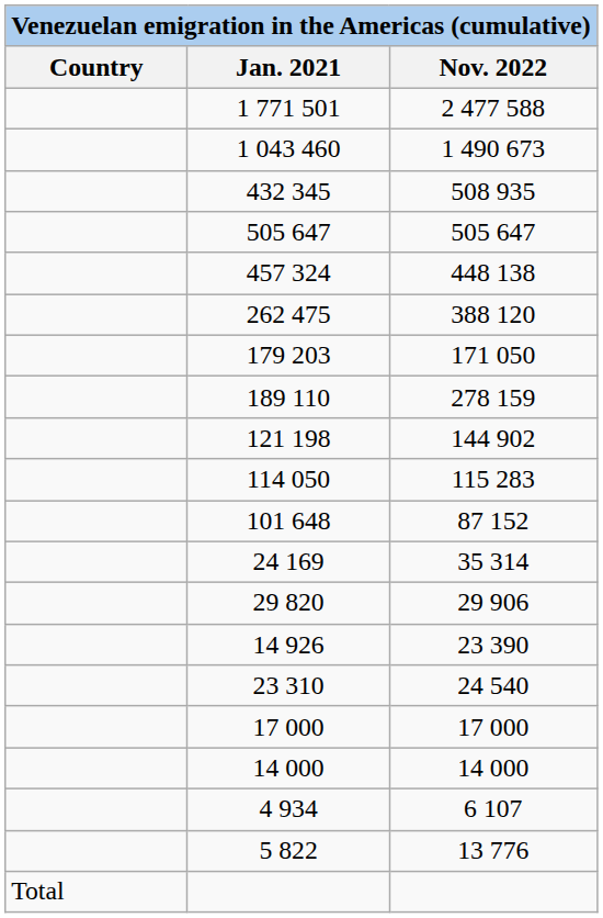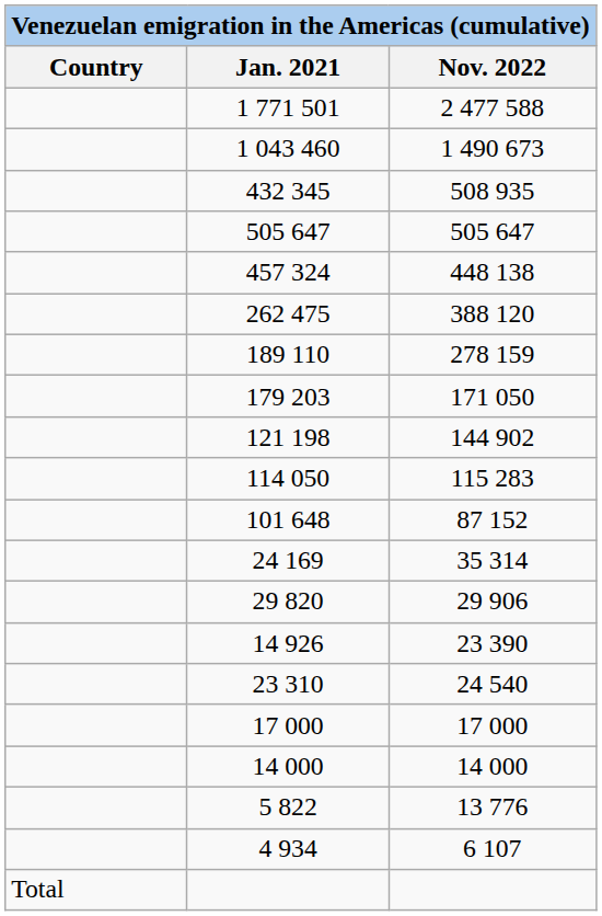rows swapped: 189 110 <-> 179 203
rows swapped: 5 822 <-> 4 934
